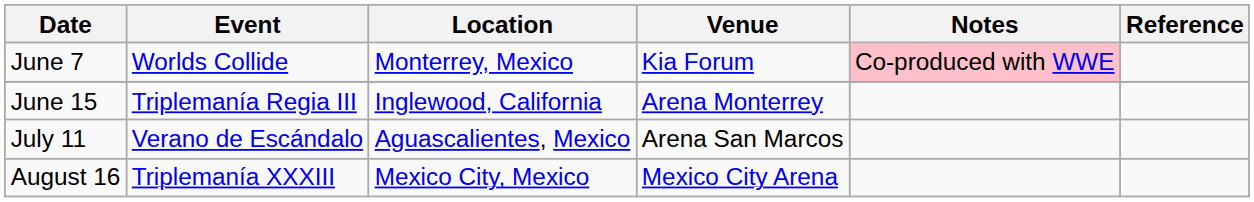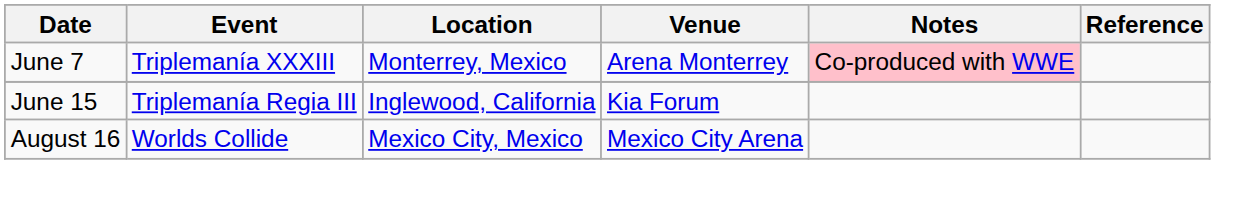June 7 | Event: Worlds Collide -> Triplemanía XXXIII
June 7 | Venue: Kia Forum -> Arena Monterrey
June 15 | Venue: Arena Monterrey -> Kia Forum
- row: July 11 | Verano de Escándalo | Aguascalientes, Mexico | Arena San Marcos
August 16 | Event: Triplemanía XXXIII -> Worlds Collide
